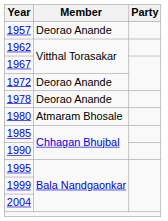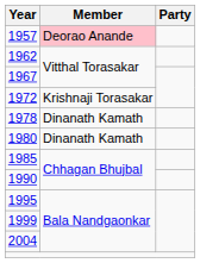1957 | Member: no background -> pink background
1972 | Member: Deorao Anande -> Krishnaji Torasakar
1978 | Member: Deorao Anande -> Dinanath Kamath
1980 | Member: Atmaram Bhosale -> Dinanath Kamath
